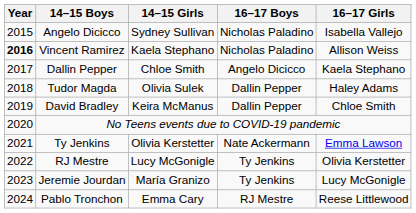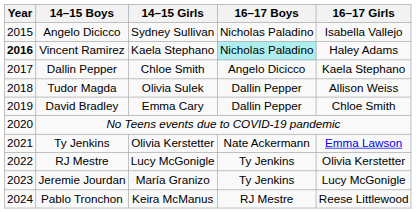Vincent Ramirez | 16–17 Boys: no background -> paleturquoise background
Vincent Ramirez | 16–17 Girls: Allison Weiss -> Haley Adams
Tudor Magda | 16–17 Girls: Haley Adams -> Allison Weiss
David Bradley | 14–15 Girls: Keira McManus -> Emma Cary
Pablo Tronchon | 14–15 Girls: Emma Cary -> Keira McManus
